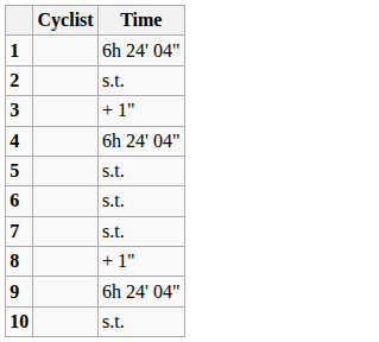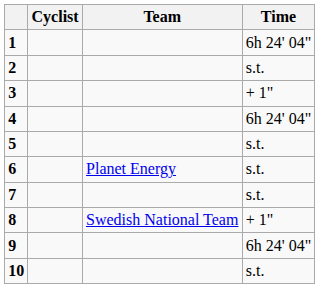+ column: Team | Planet Energy | Swedish National Team
